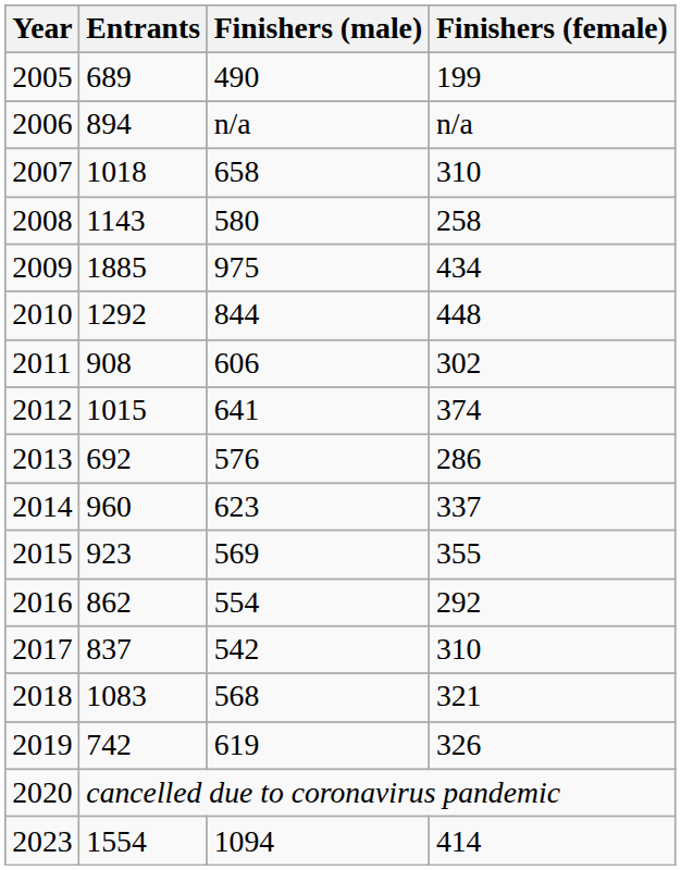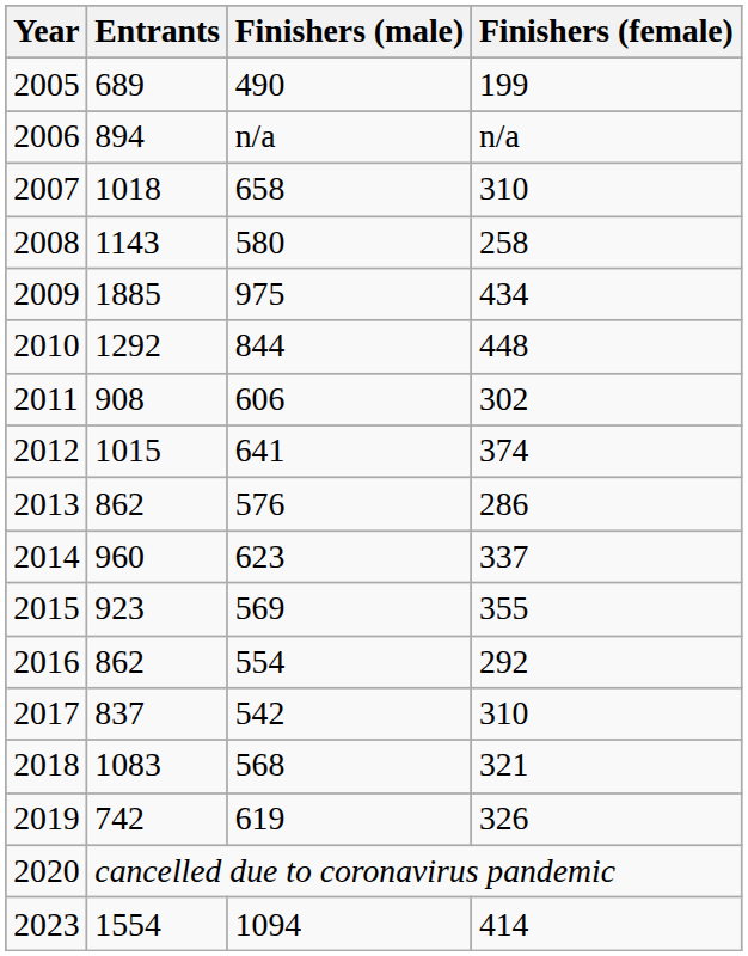2013 | Entrants: 692 -> 862
